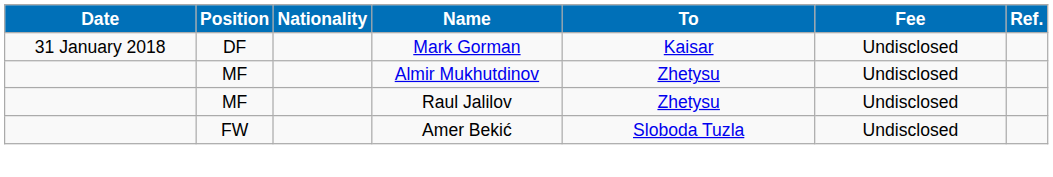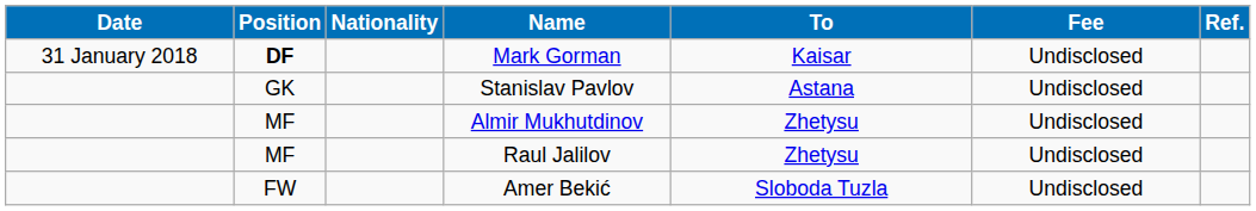Mark Gorman | Position: normal -> bold
+ row: GK | Stanislav Pavlov | Astana | Undisclosed
